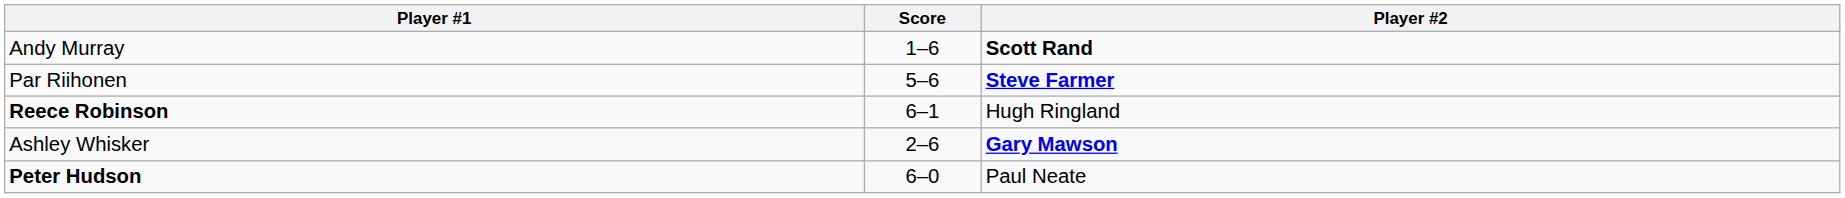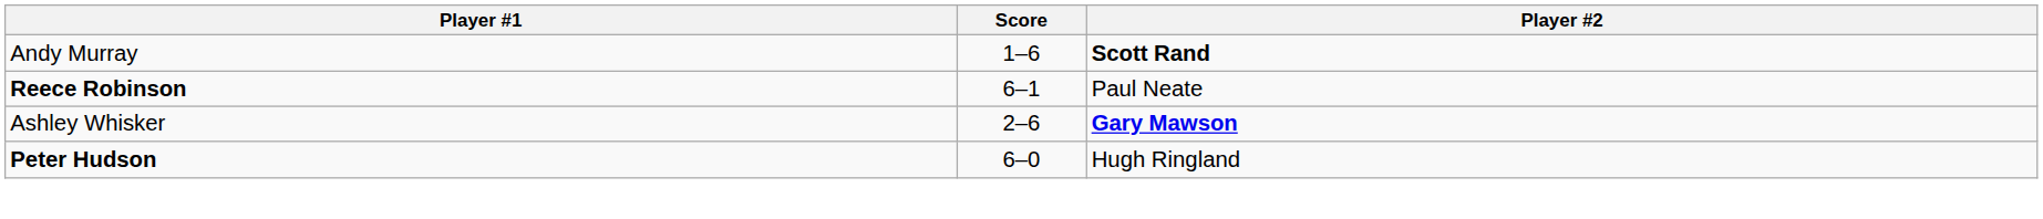- row: Par Riihonen | 5–6 | Steve Farmer
Reece Robinson | Player #2: Hugh Ringland -> Paul Neate
Peter Hudson | Player #2: Paul Neate -> Hugh Ringland
